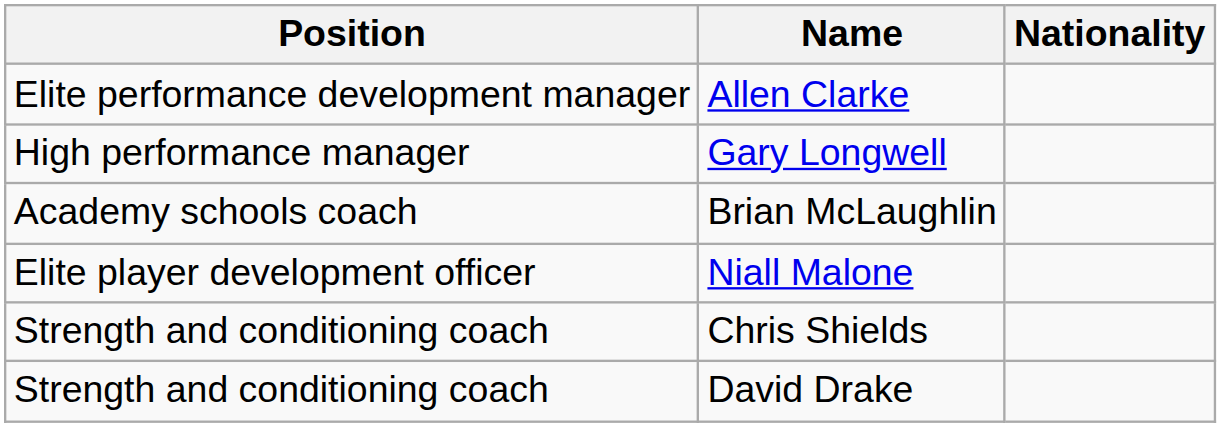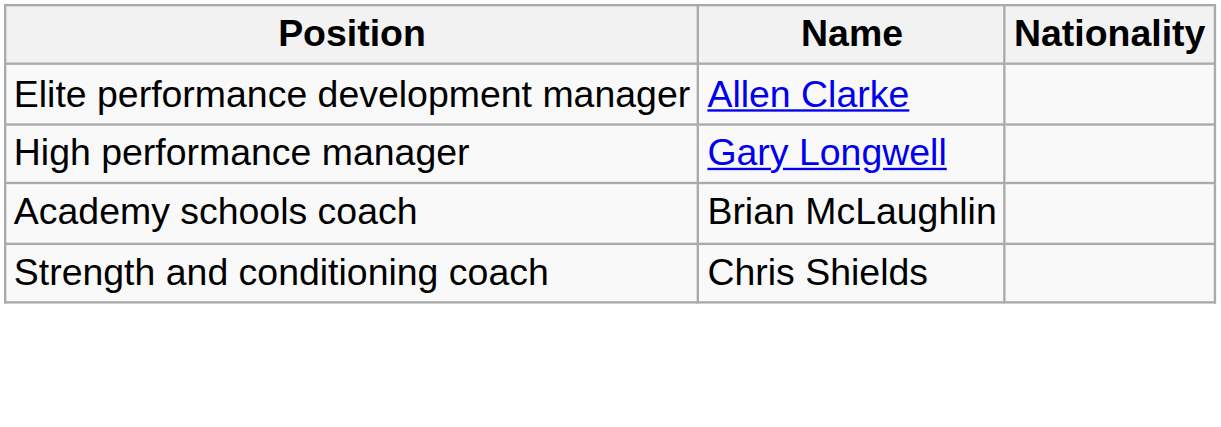- row: Elite player development officer | Niall Malone
- row: Strength and conditioning coach | David Drake
